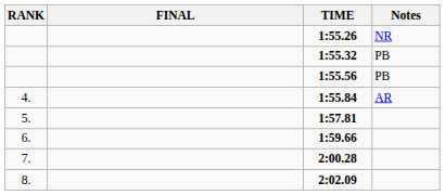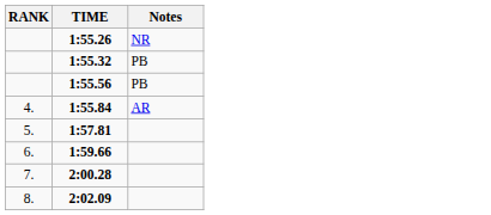- column: FINAL
